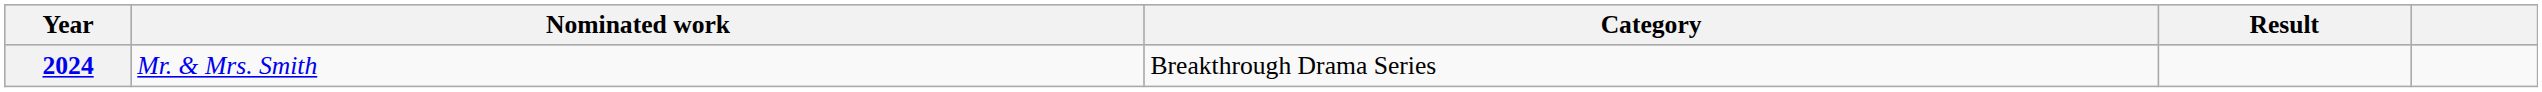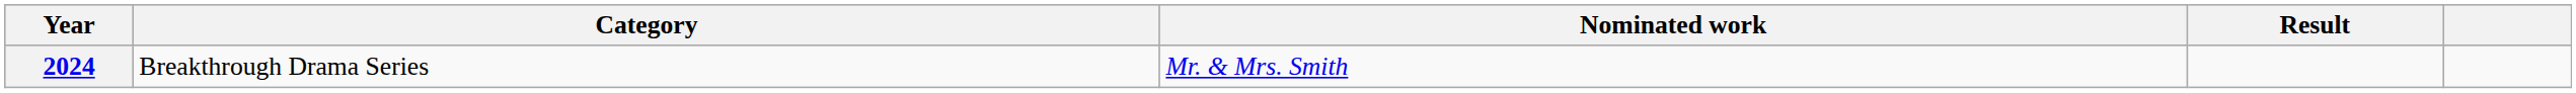columns swapped: Nominated work <-> Category
